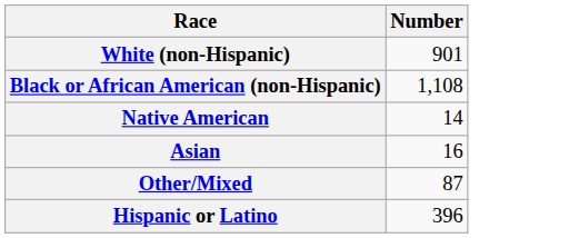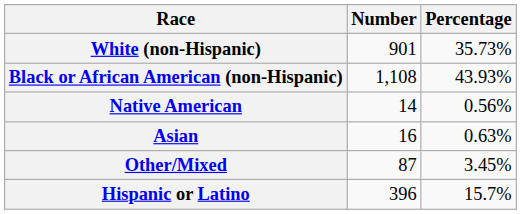+ column: Percentage | 35.73% | 43.93% | 0.56% | 0.63% | 3.45% | 15.7%
